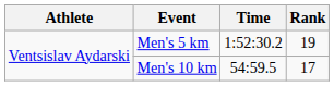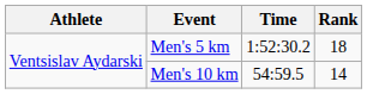Men's 5 km | Rank: 19 -> 18
Men's 10 km | Rank: 17 -> 14
